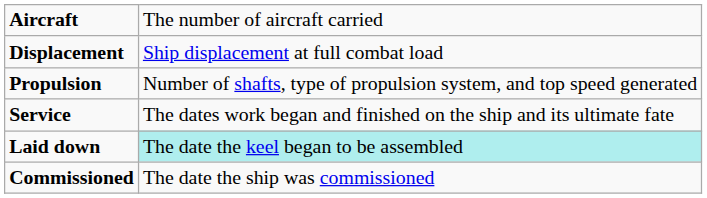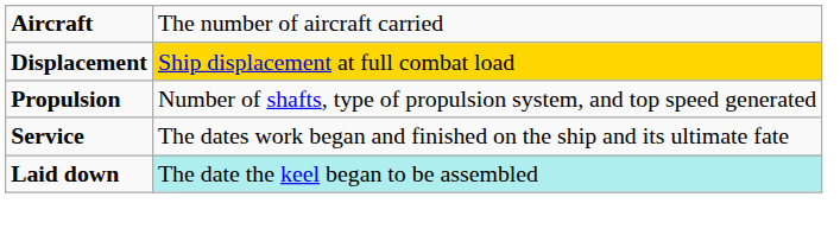Displacement | column 2: no background -> gold background
- row: Commissioned | The date the ship was commissioned
